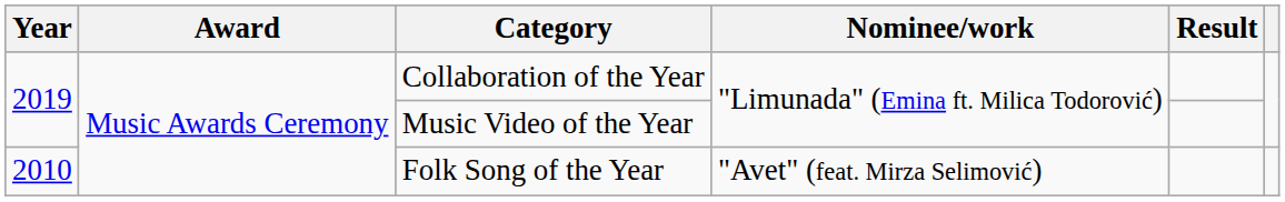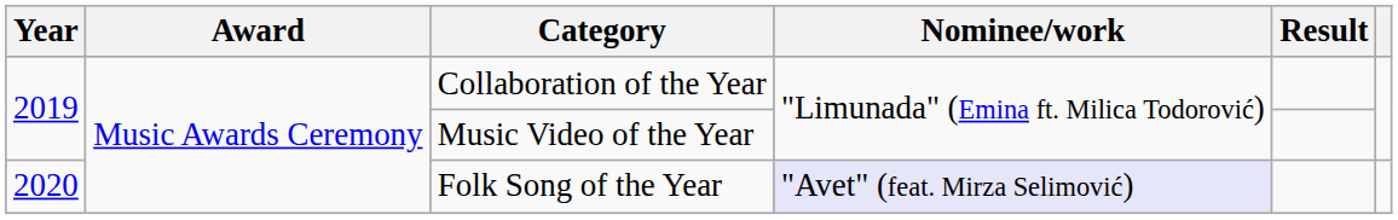Folk Song of the Year | Year: 2010 -> 2020
Folk Song of the Year | Nominee/work: no background -> lavender background
